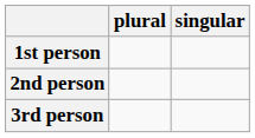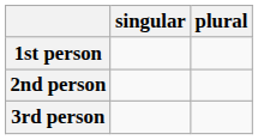columns swapped: singular <-> plural
